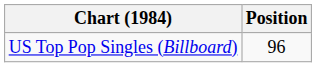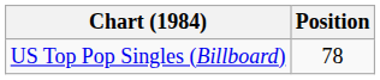US Top Pop Singles (Billboard) | Position: 96 -> 78
